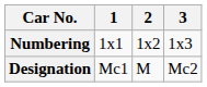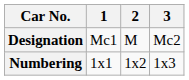rows swapped: Designation <-> Numbering
